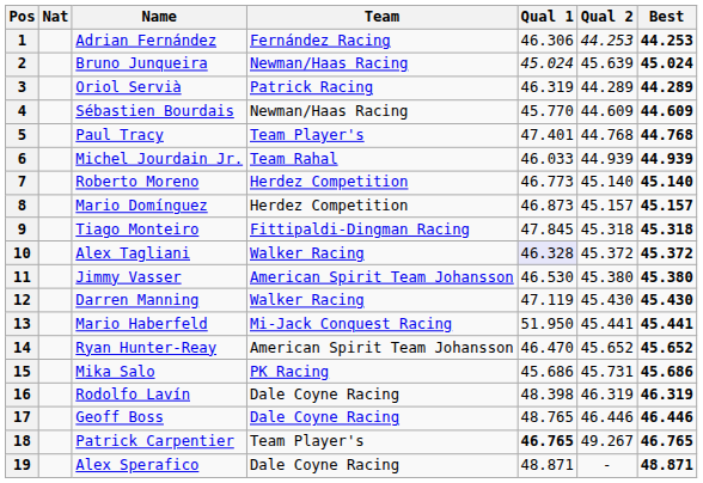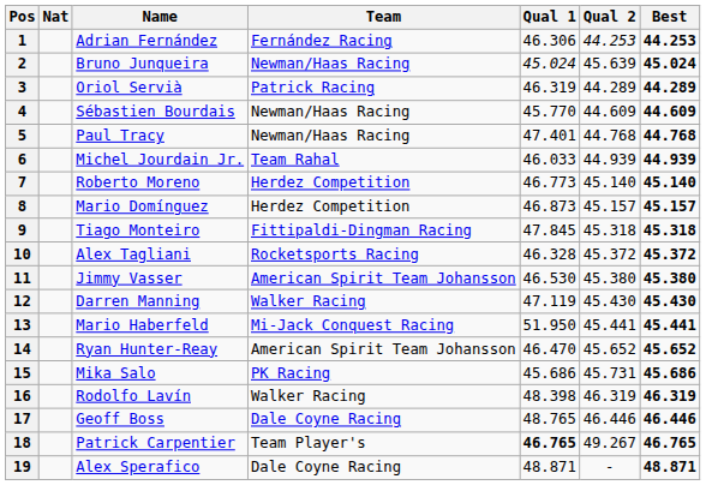5 | Team: Team Player's -> Newman/Haas Racing
10 | Team: Walker Racing -> Rocketsports Racing
10 | Qual 1: lavender background -> no background
16 | Team: Dale Coyne Racing -> Walker Racing
